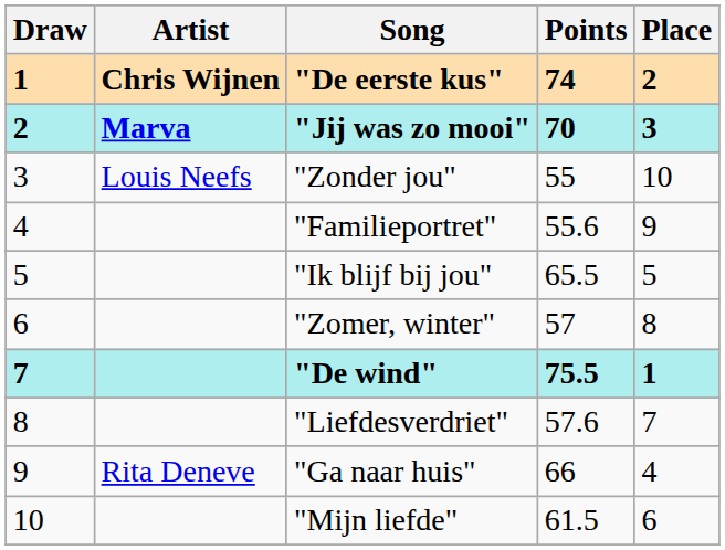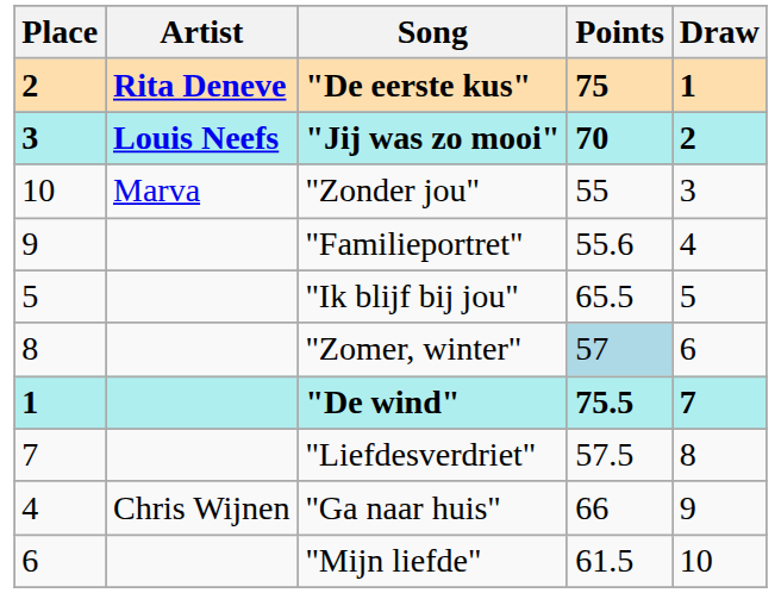columns swapped: Draw <-> Place
"De eerste kus" | Artist: Chris Wijnen -> Rita Deneve
"De eerste kus" | Points: 74 -> 75
"Jij was zo mooi" | Artist: Marva -> Louis Neefs
"Zonder jou" | Artist: Louis Neefs -> Marva
"Zomer, winter" | Points: no background -> lightblue background
"Liefdesverdriet" | Points: 57.6 -> 57.5
"Ga naar huis" | Artist: Rita Deneve -> Chris Wijnen
